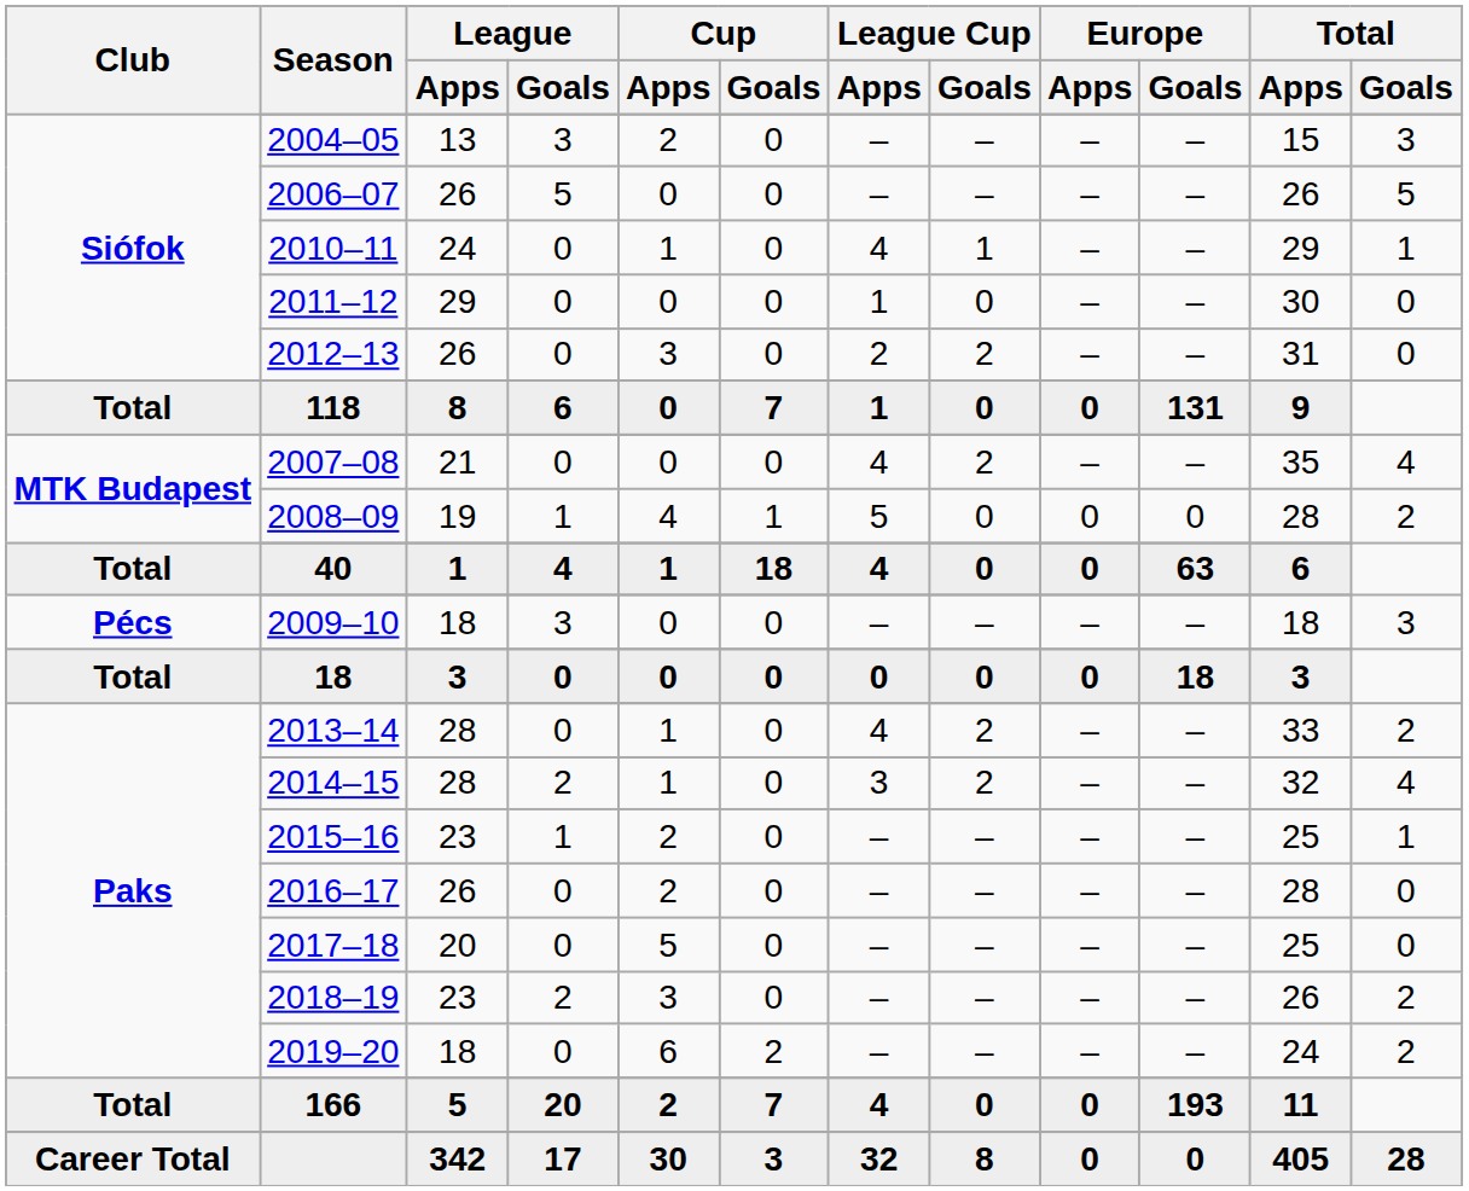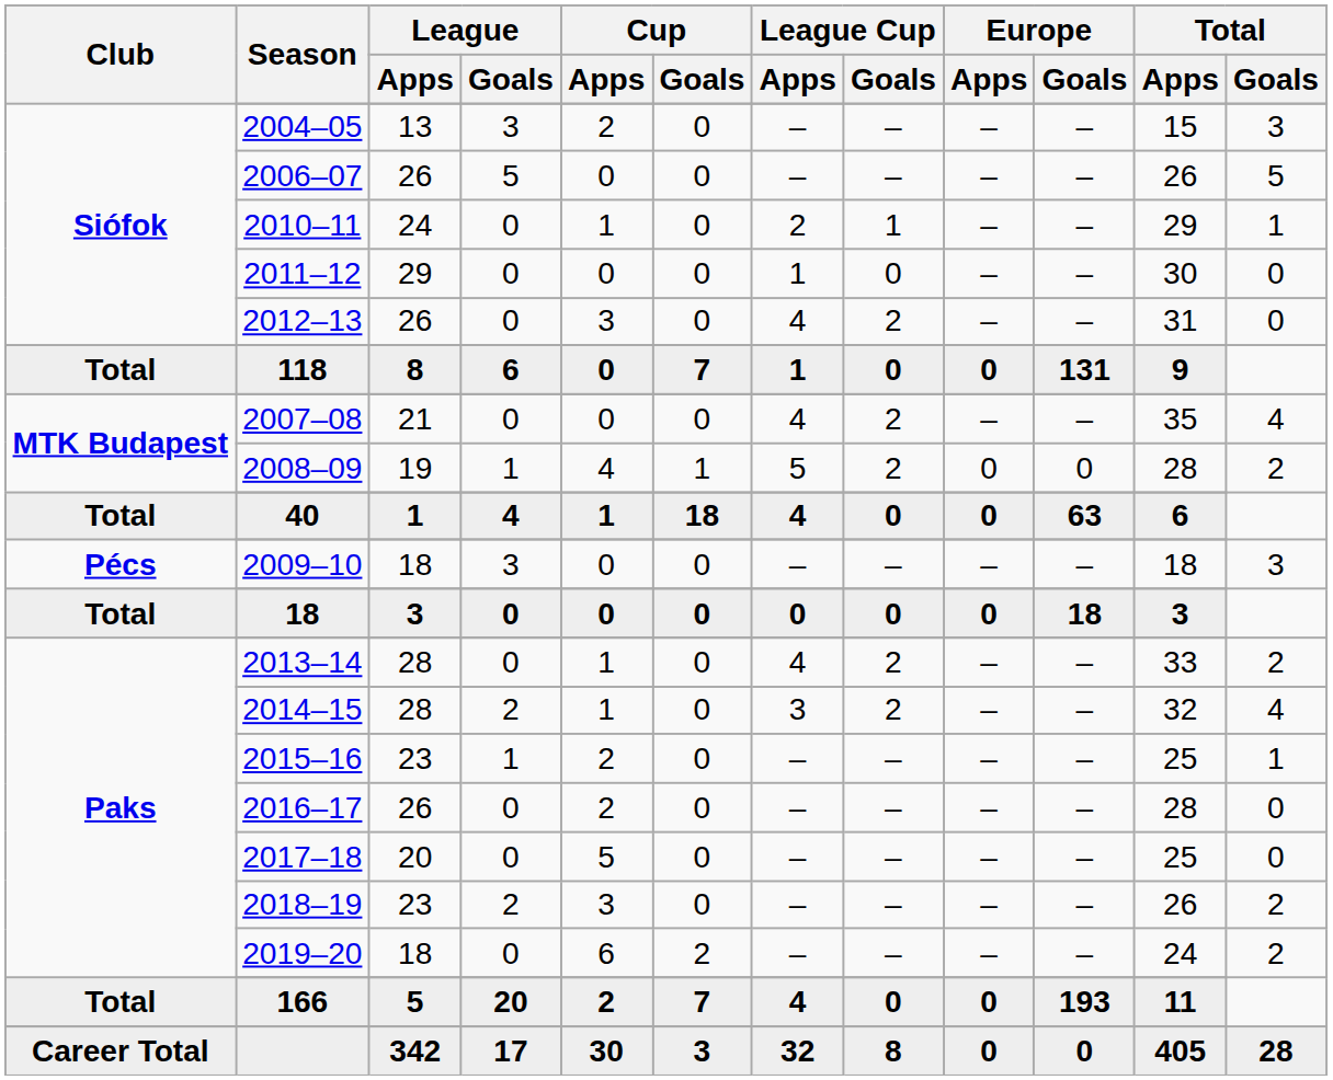2010–11 | League Cup / Apps: 4 -> 2
2012–13 | League Cup / Apps: 2 -> 4
2008–09 | League Cup / Goals: 0 -> 2
